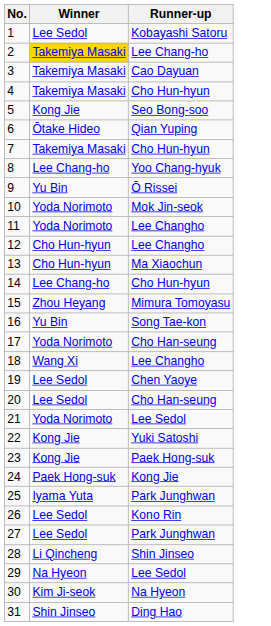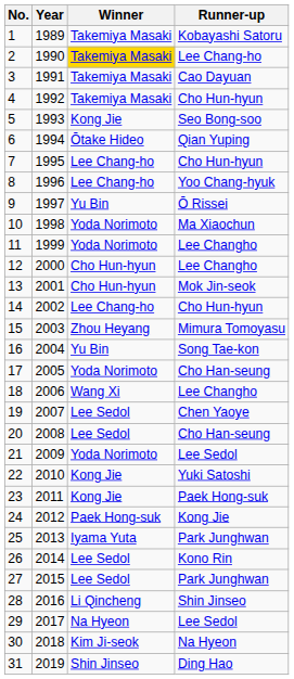+ column: Year | 1989 | 1990 | 1991 | 1992 | 1993 | 1994 | 1995 | 1996 | 1997 | 1998 | 1999 | 2000 | 2001 | 2002 | 2003 | 2004 | 2005 | 2006 | 2007 | 2008 | 2009 | 2010 | 2011 | 2012 | 2013 | 2014 | 2015 | 2016 | 2017 | 2018 | 2019
1 | Winner: Lee Sedol -> Takemiya Masaki
7 | Winner: Takemiya Masaki -> Lee Chang-ho
10 | Runner-up: Mok Jin-seok -> Ma Xiaochun
13 | Runner-up: Ma Xiaochun -> Mok Jin-seok
